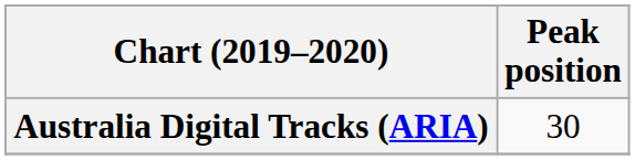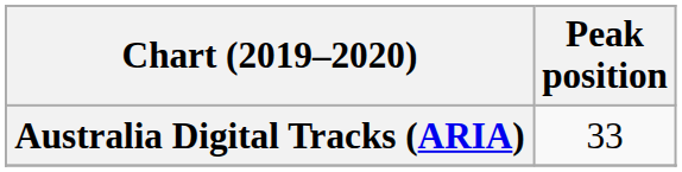Australia Digital Tracks (ARIA) | Peak position: 30 -> 33
